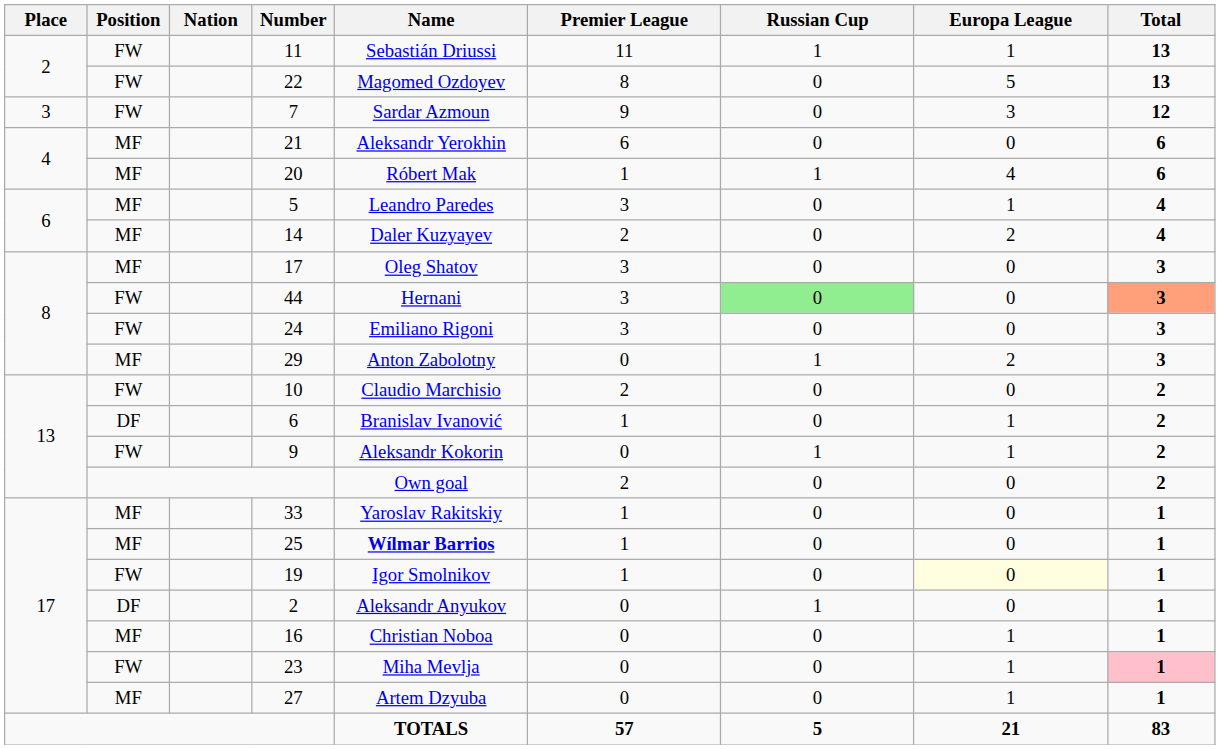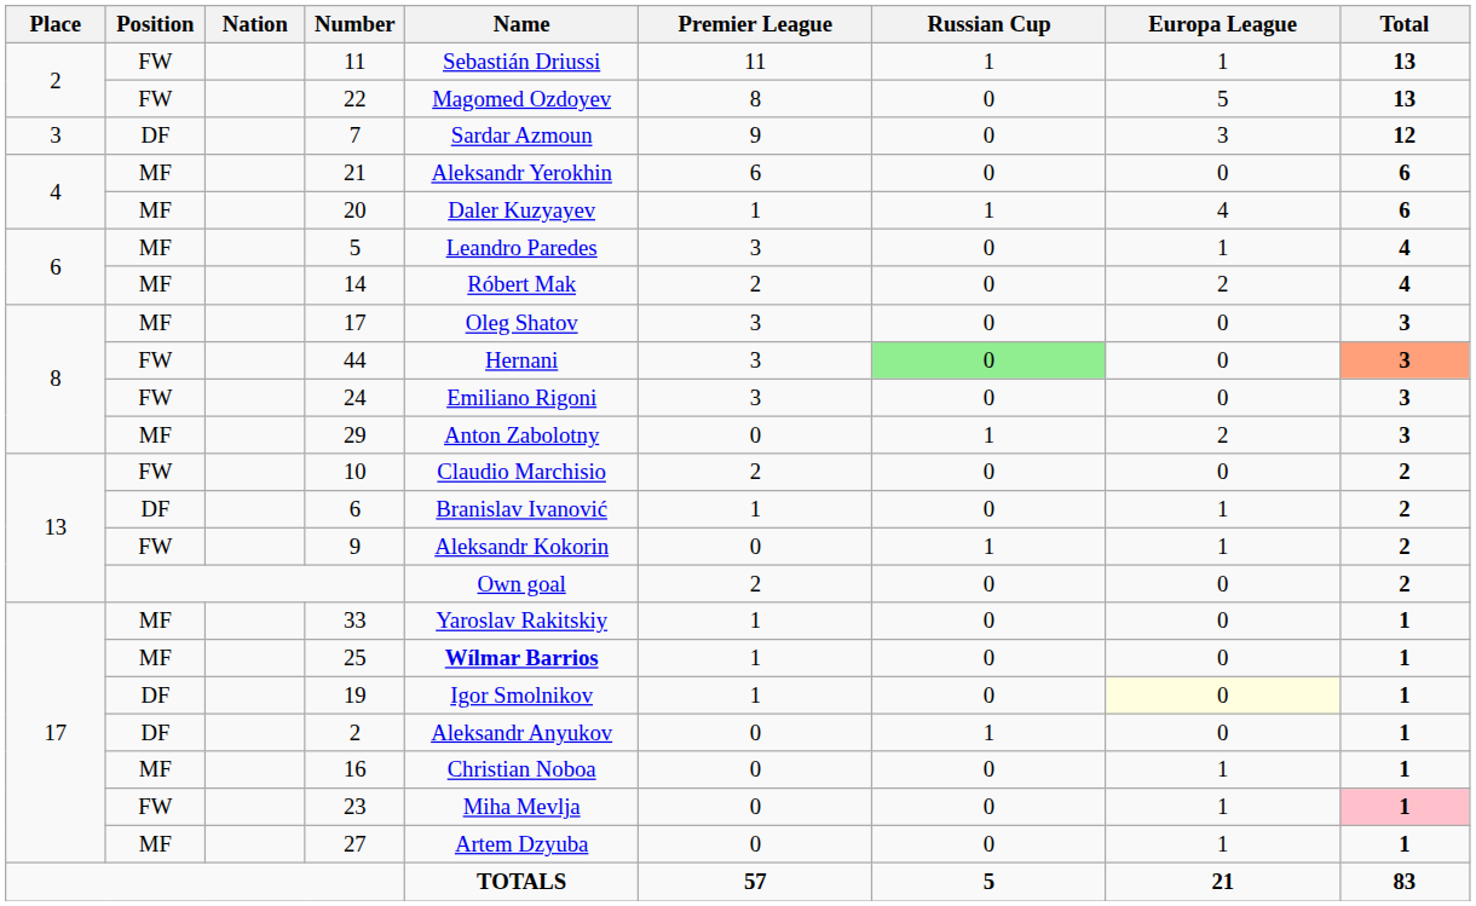7 | Position: FW -> DF
20 | Name: Róbert Mak -> Daler Kuzyayev
14 | Name: Daler Kuzyayev -> Róbert Mak
19 | Position: FW -> DF
